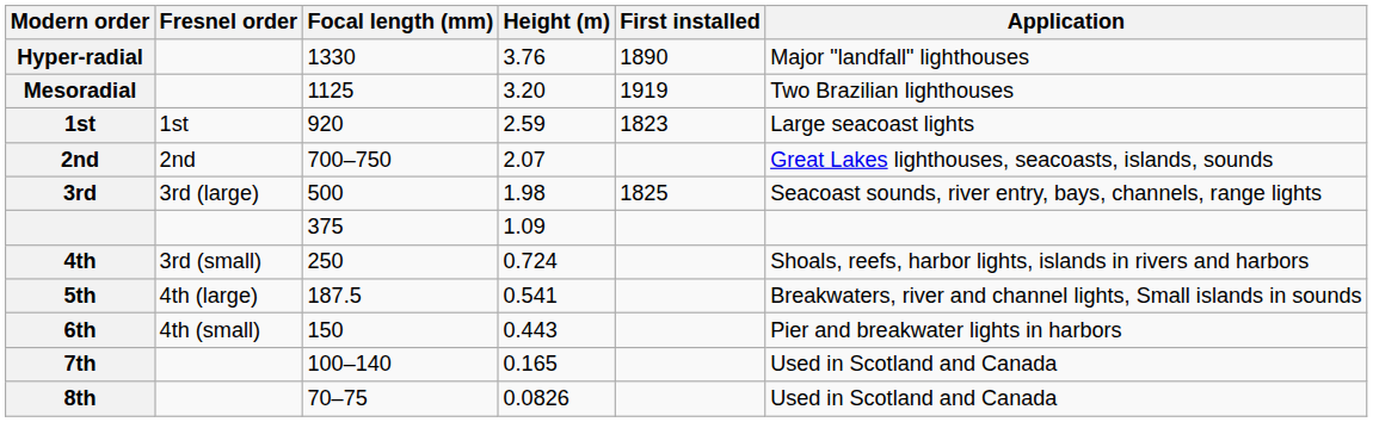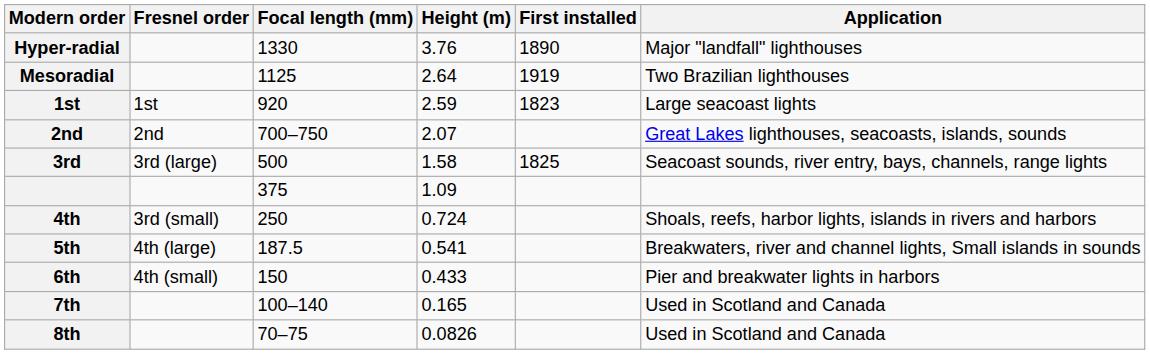Mesoradial | Height (m): 3.20 -> 2.64
3rd | Height (m): 1.98 -> 1.58
6th | Height (m): 0.443 -> 0.433
